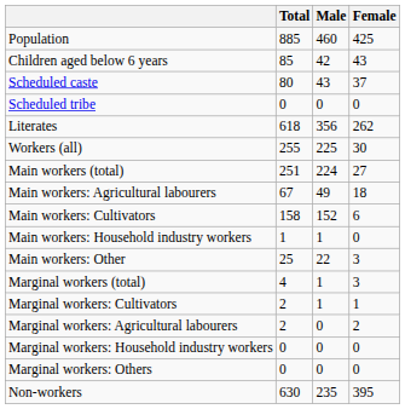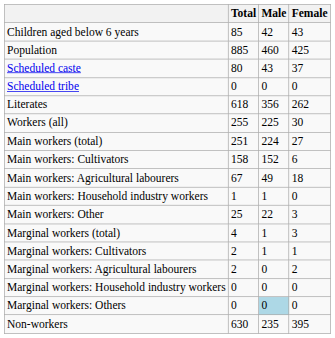rows swapped: Population <-> Children aged below 6 years
rows swapped: Main workers: Cultivators <-> Main workers: Agricultural labourers
Marginal workers: Others | Male: no background -> lightblue background
